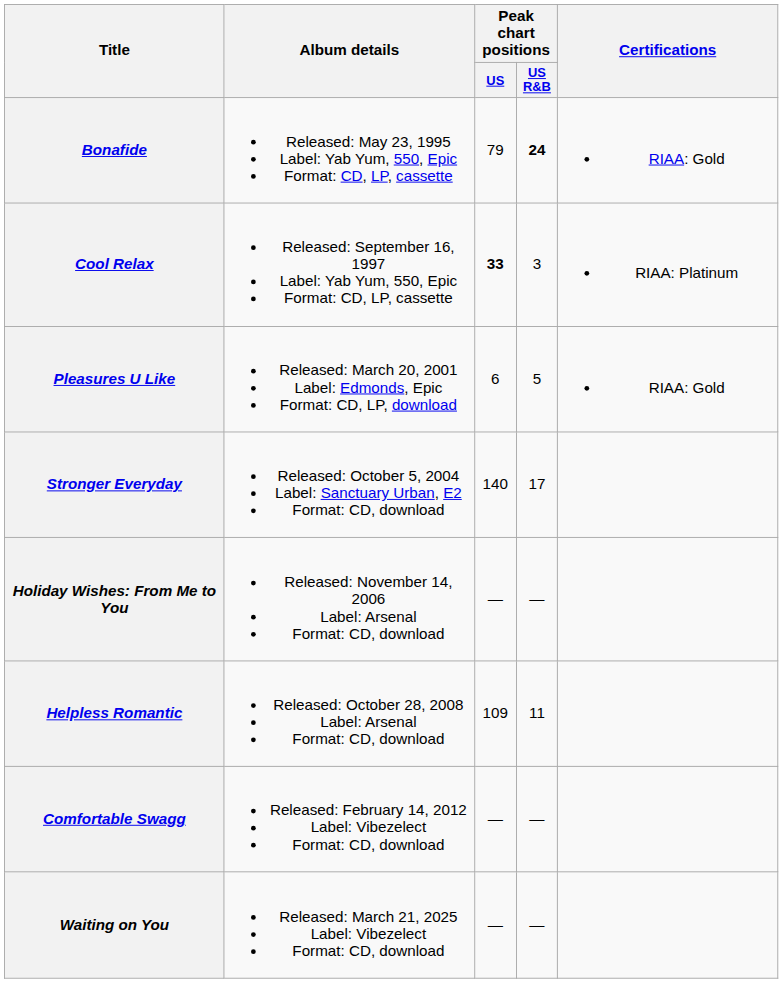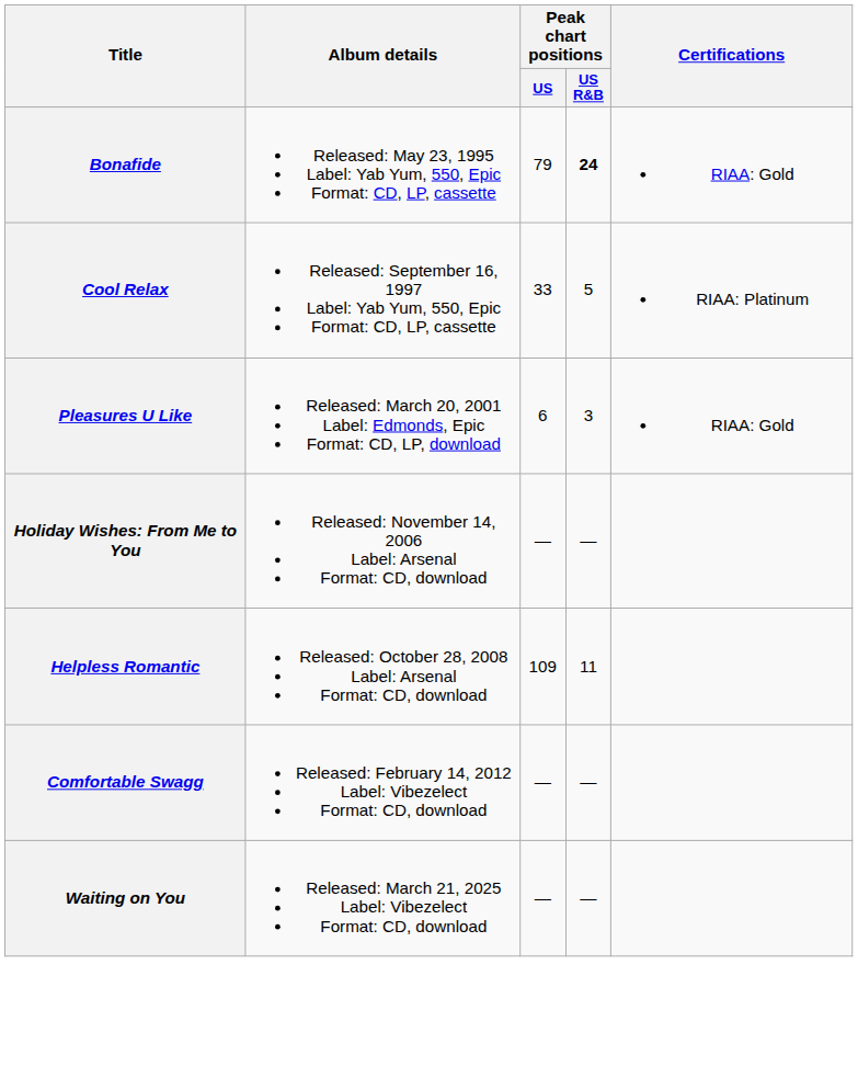Cool Relax | Peak chart positions / US: bold -> normal
Cool Relax | Peak chart positions / US R&B: 3 -> 5
Pleasures U Like | Peak chart positions / US R&B: 5 -> 3
- row: Stronger Everyday | Released: October 5, 2004 Label: Sanctuary Urban, E2 Format: CD, download | 140 | 17
